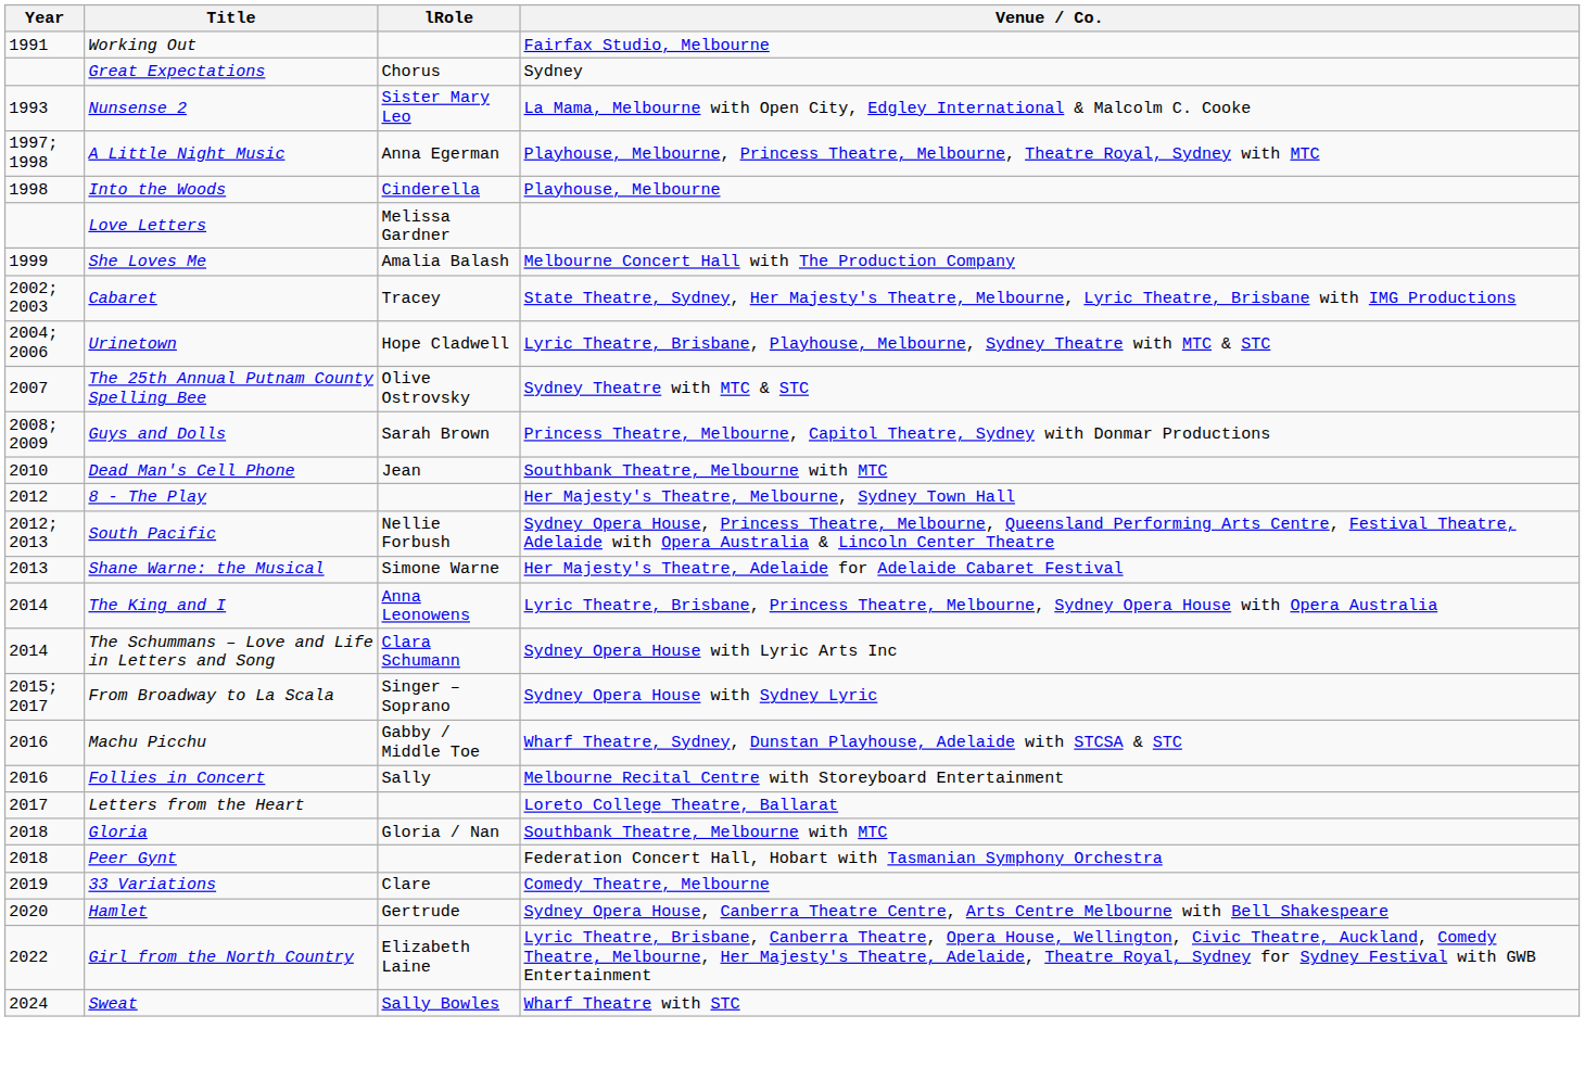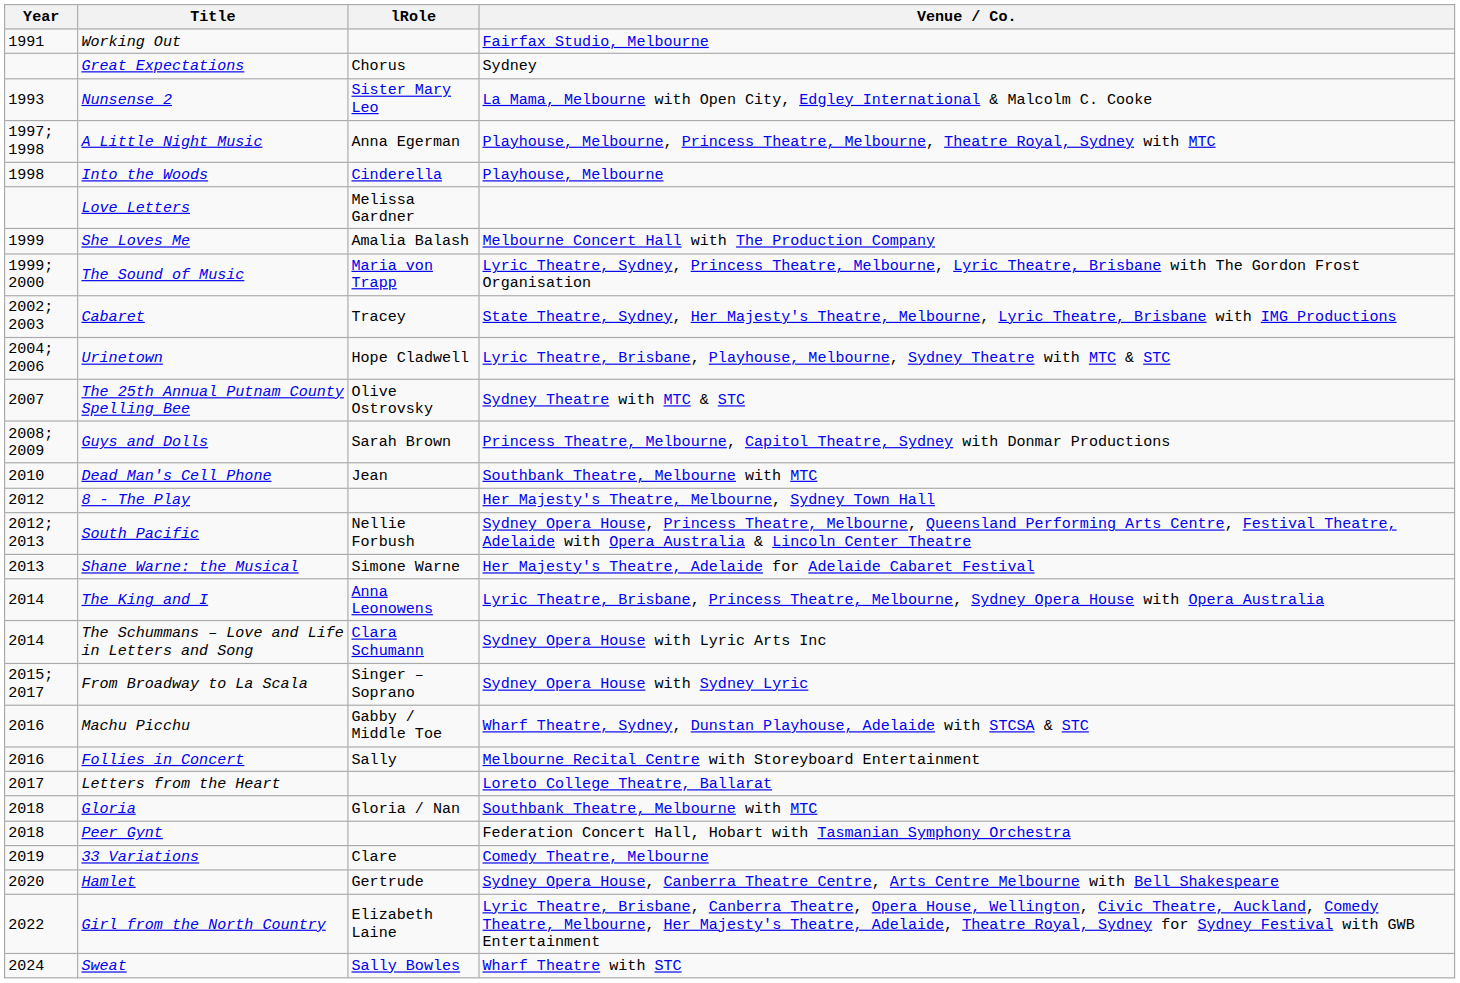+ row: 1999; 2000 | The Sound of Music | Maria von Trapp | Lyric Theatre, Sydney, Princess Theatre, Melbourne, Lyric Theatre, Brisbane with The Gordon Frost Organisation
